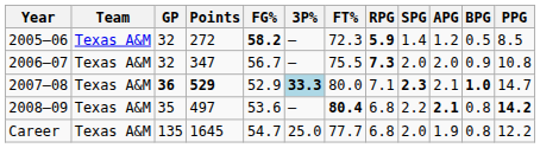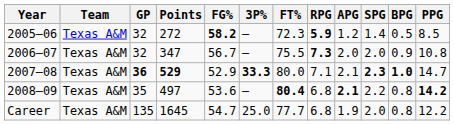columns swapped: APG <-> SPG
2007–08 | 3P%: lightblue background -> no background
